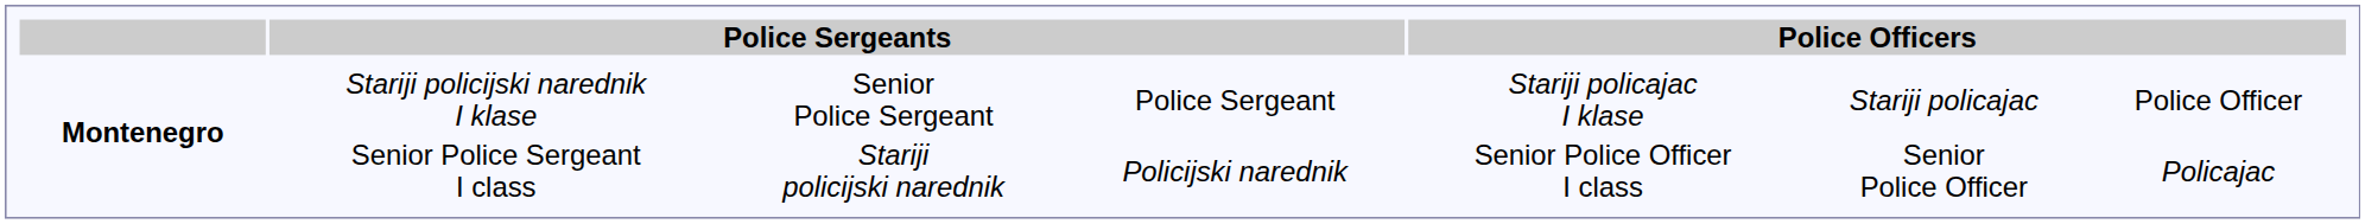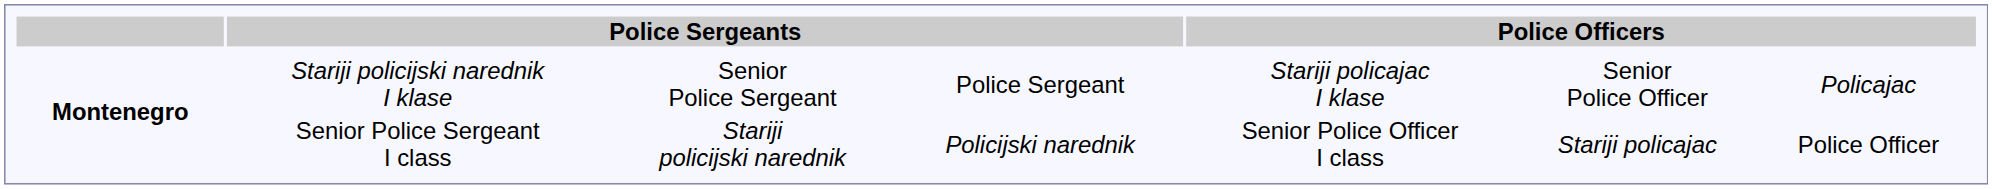Stariji policijski narednik I klase | column 6: Stariji policajac -> Senior Police Officer
Stariji policijski narednik I klase | column 7: Police Officer -> Policajac
Senior Police Sergeant I class | column 6: Senior Police Officer -> Stariji policajac
Senior Police Sergeant I class | column 7: Policajac -> Police Officer
